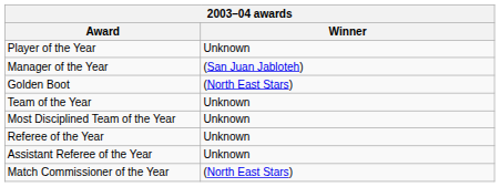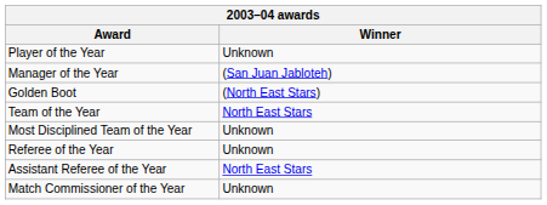Team of the Year | Winner: Unknown -> North East Stars
Assistant Referee of the Year | Winner: Unknown -> North East Stars
Match Commissioner of the Year | Winner: (North East Stars) -> Unknown
